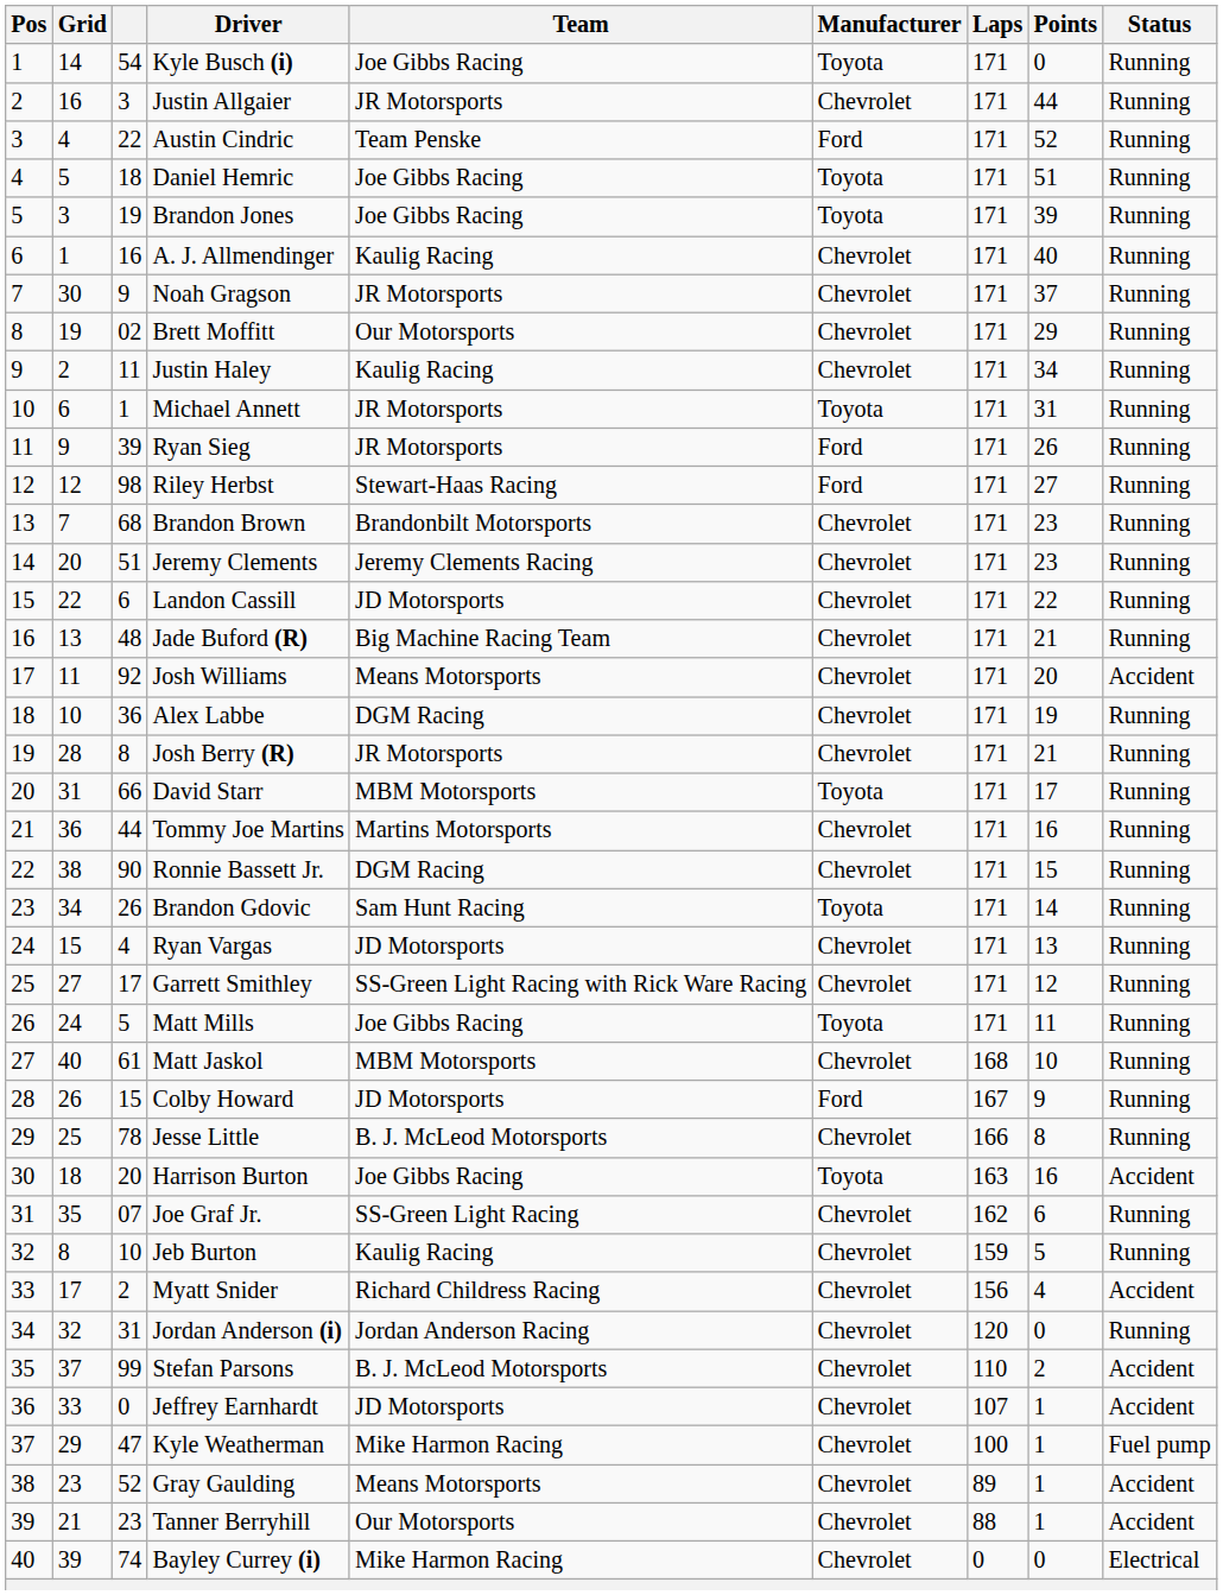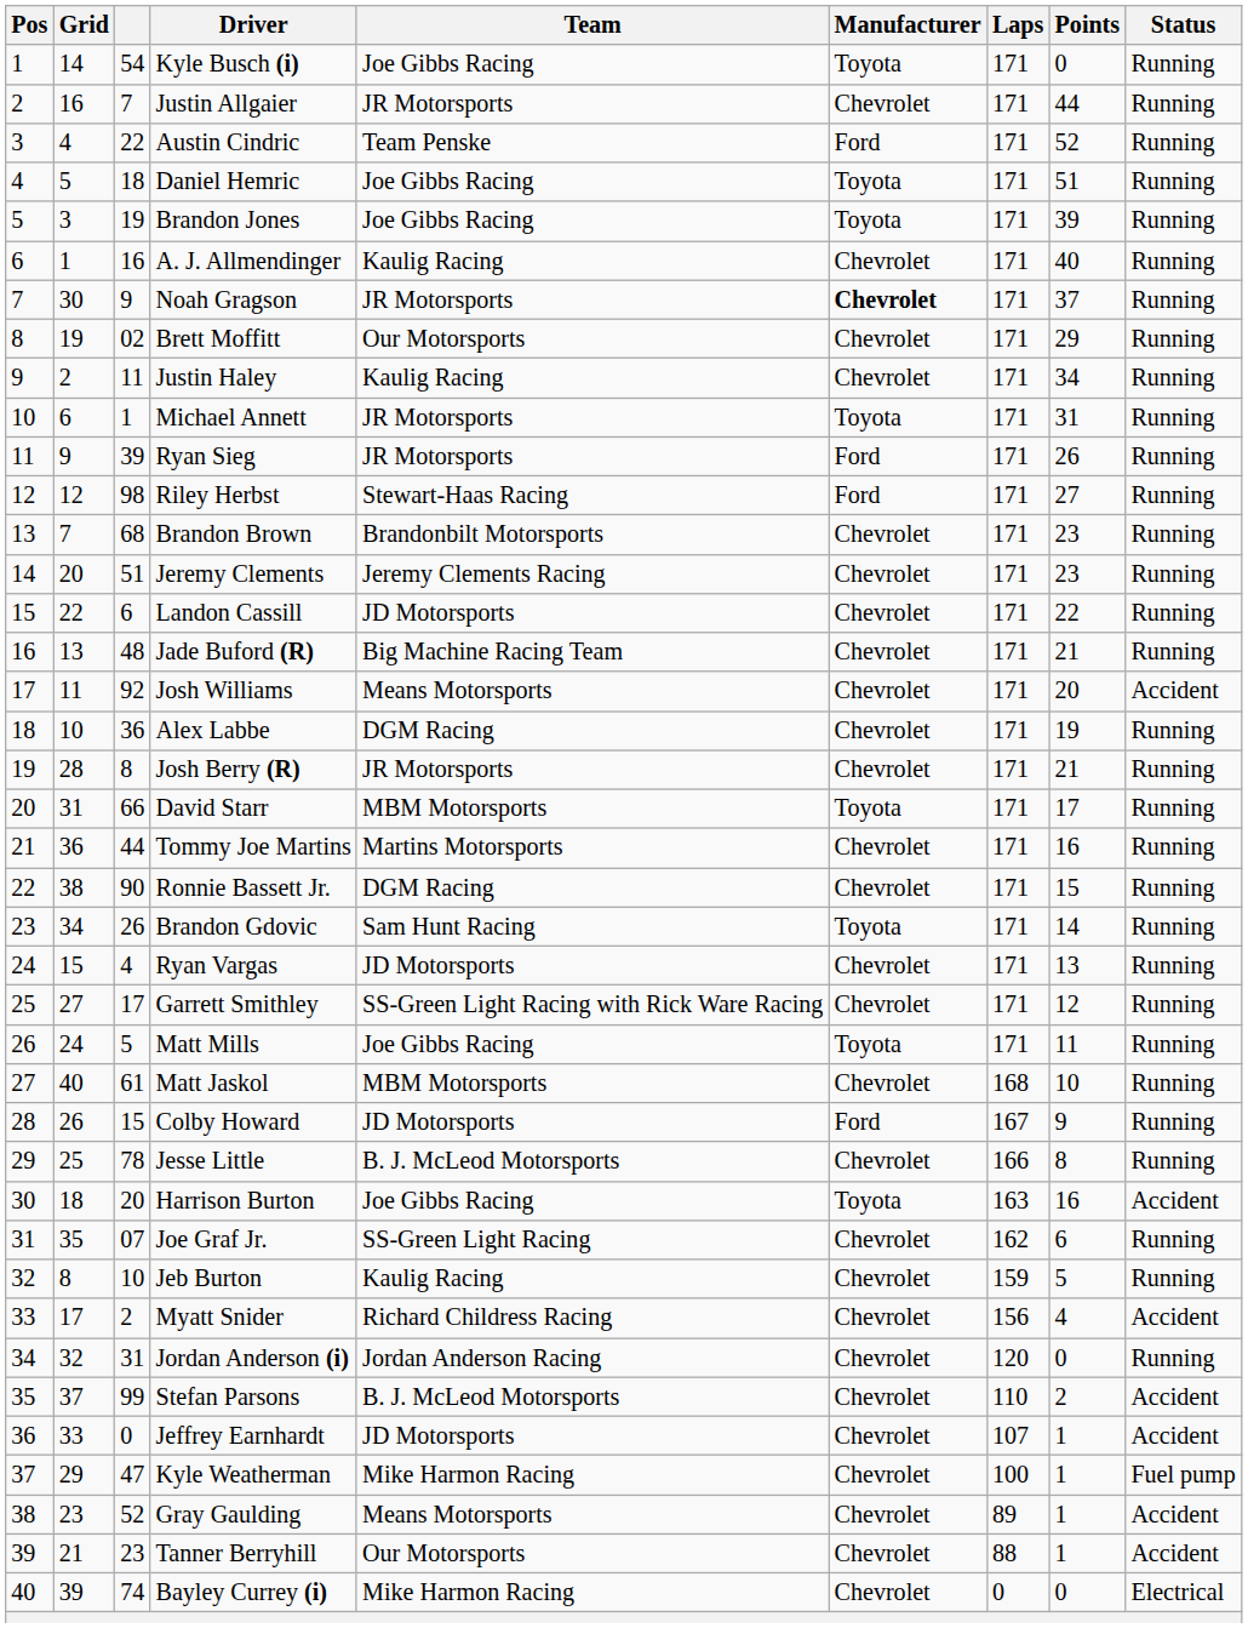Justin Allgaier | column 3: 3 -> 7
Noah Gragson | Manufacturer: normal -> bold
